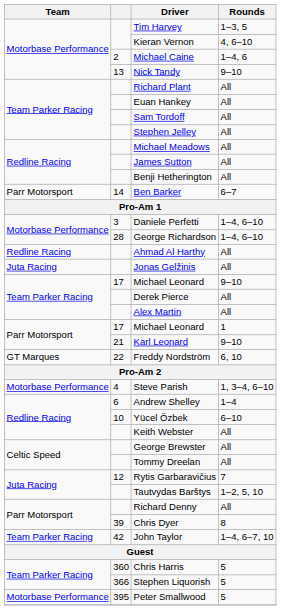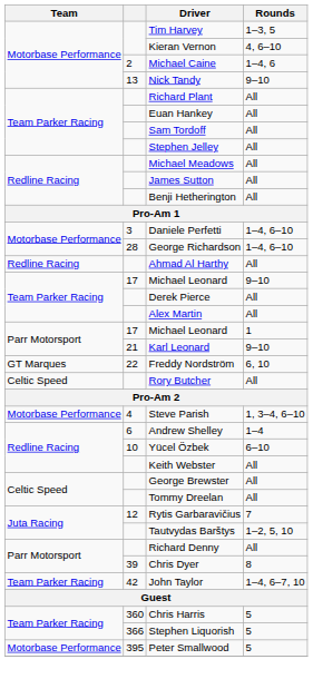- row: Parr Motorsport | 14 | Ben Barker | 6–7
- row: Juta Racing | Jonas Gelžinis | All
+ row: Celtic Speed | Rory Butcher | All
